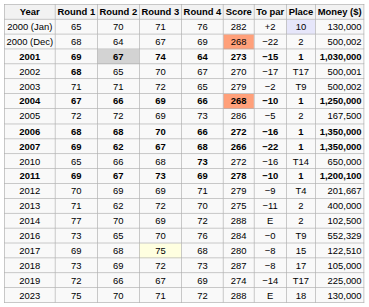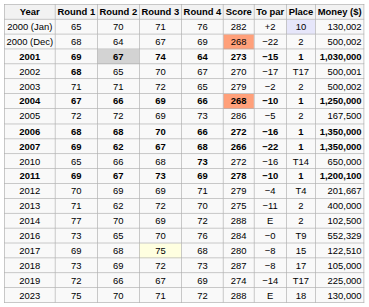2000 (Jan) | Money ($): 130,000 -> 130,002
2003 | Place: T9 -> 2
2012 | To par: −9 -> −4
